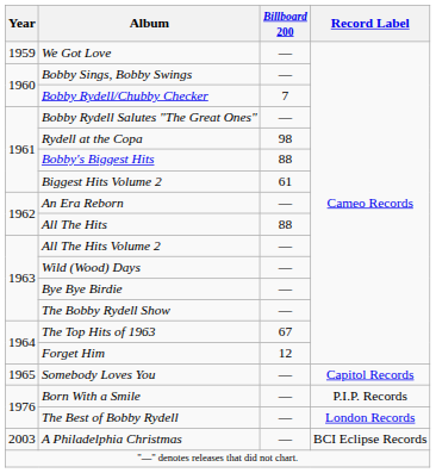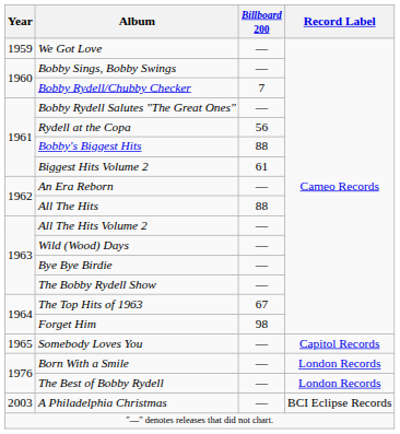Rydell at the Copa | Billboard 200: 98 -> 56
Forget Him | Billboard 200: 12 -> 98
Born With a Smile | Record Label: P.I.P. Records -> London Records
